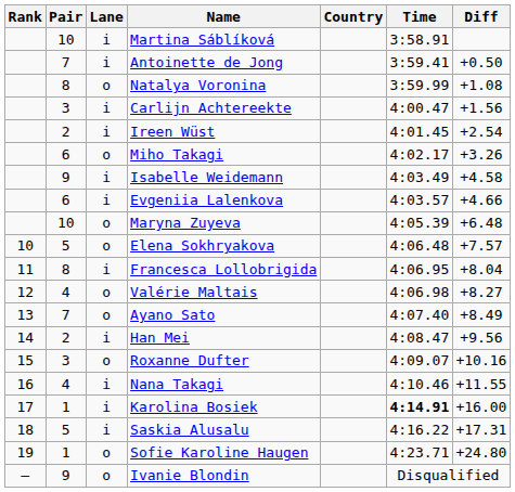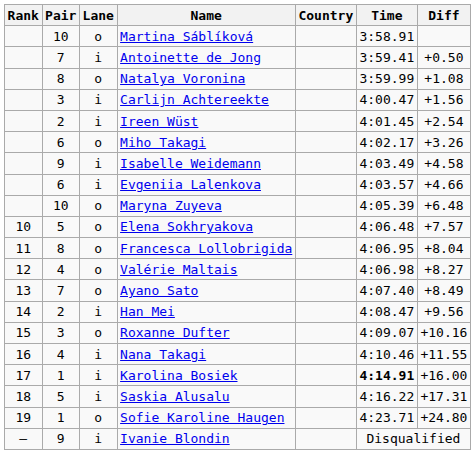Martina Sáblíková | Lane: i -> o
Francesca Lollobrigida | Lane: i -> o
Ivanie Blondin | Lane: o -> i
